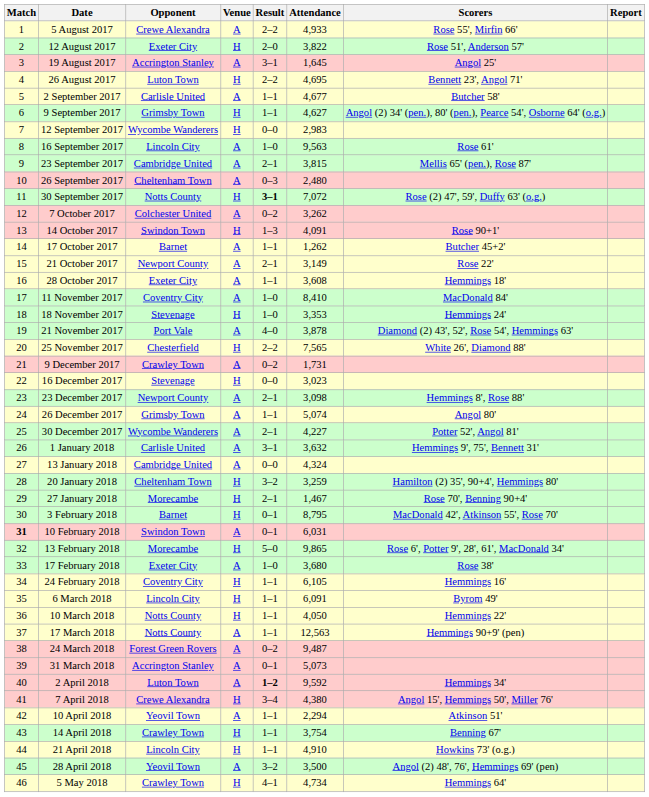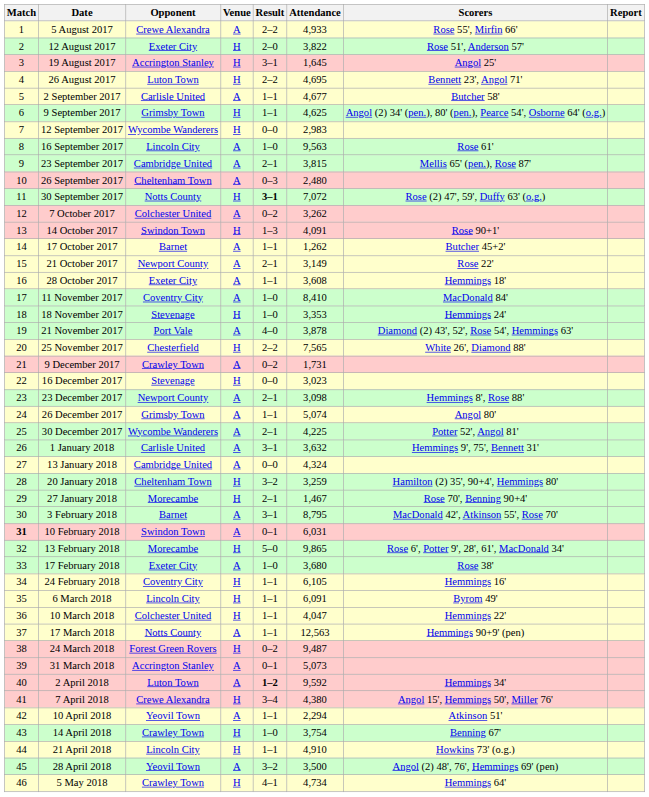19 August 2017 | Venue: A -> H
9 September 2017 | Attendance: 4,627 -> 4,625
30 December 2017 | Attendance: 4,227 -> 4,225
3 February 2018 | Venue: H -> A
3 February 2018 | Result: 0–1 -> 3–1
10 March 2018 | Opponent: Notts County -> Colchester United
10 March 2018 | Attendance: 4,050 -> 4,047
24 March 2018 | Venue: A -> H
14 April 2018 | Result: 1–1 -> 1–0
